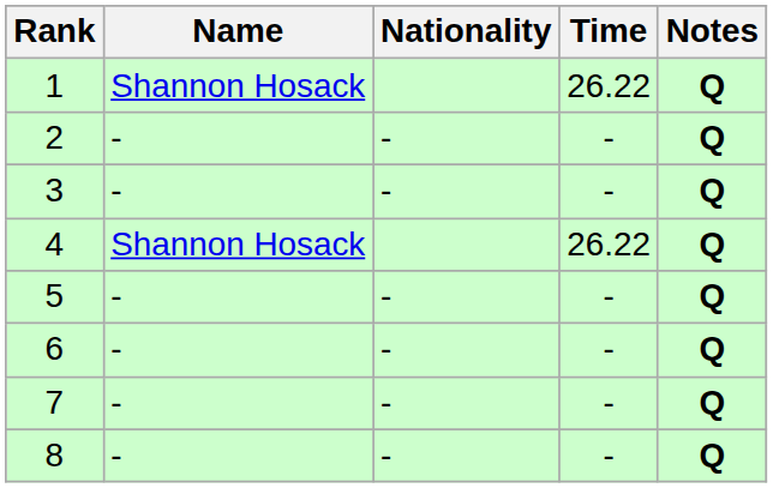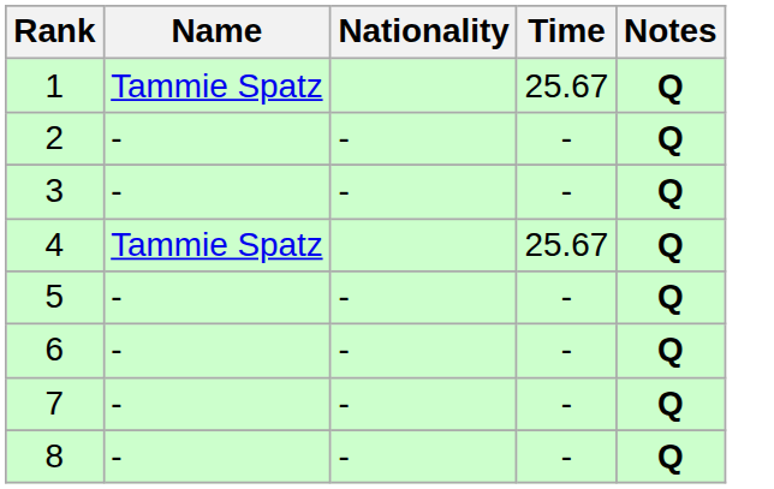1 | Name: Shannon Hosack -> Tammie Spatz
1 | Time: 26.22 -> 25.67
4 | Name: Shannon Hosack -> Tammie Spatz
4 | Time: 26.22 -> 25.67
